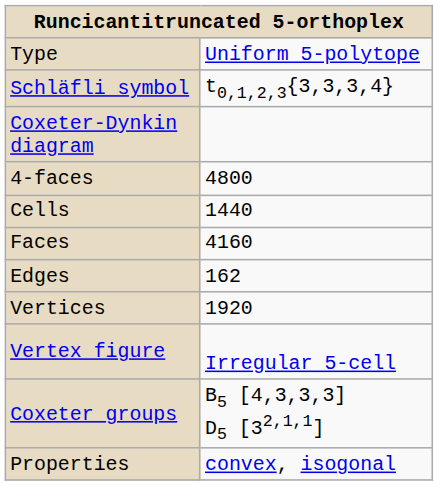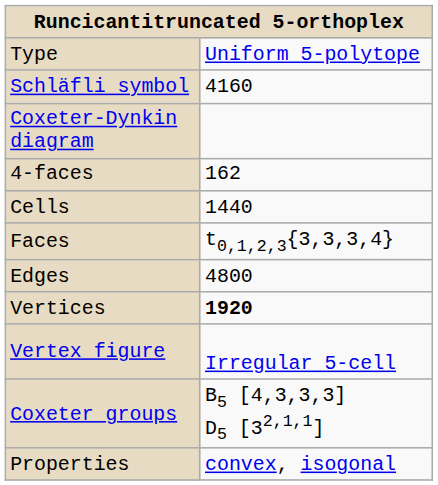Schläfli symbol | column 2: t0,1,2,3{3,3,3,4} -> 4160
4-faces | column 2: 4800 -> 162
Faces | column 2: 4160 -> t0,1,2,3{3,3,3,4}
Edges | column 2: 162 -> 4800
Vertices | column 2: normal -> bold
